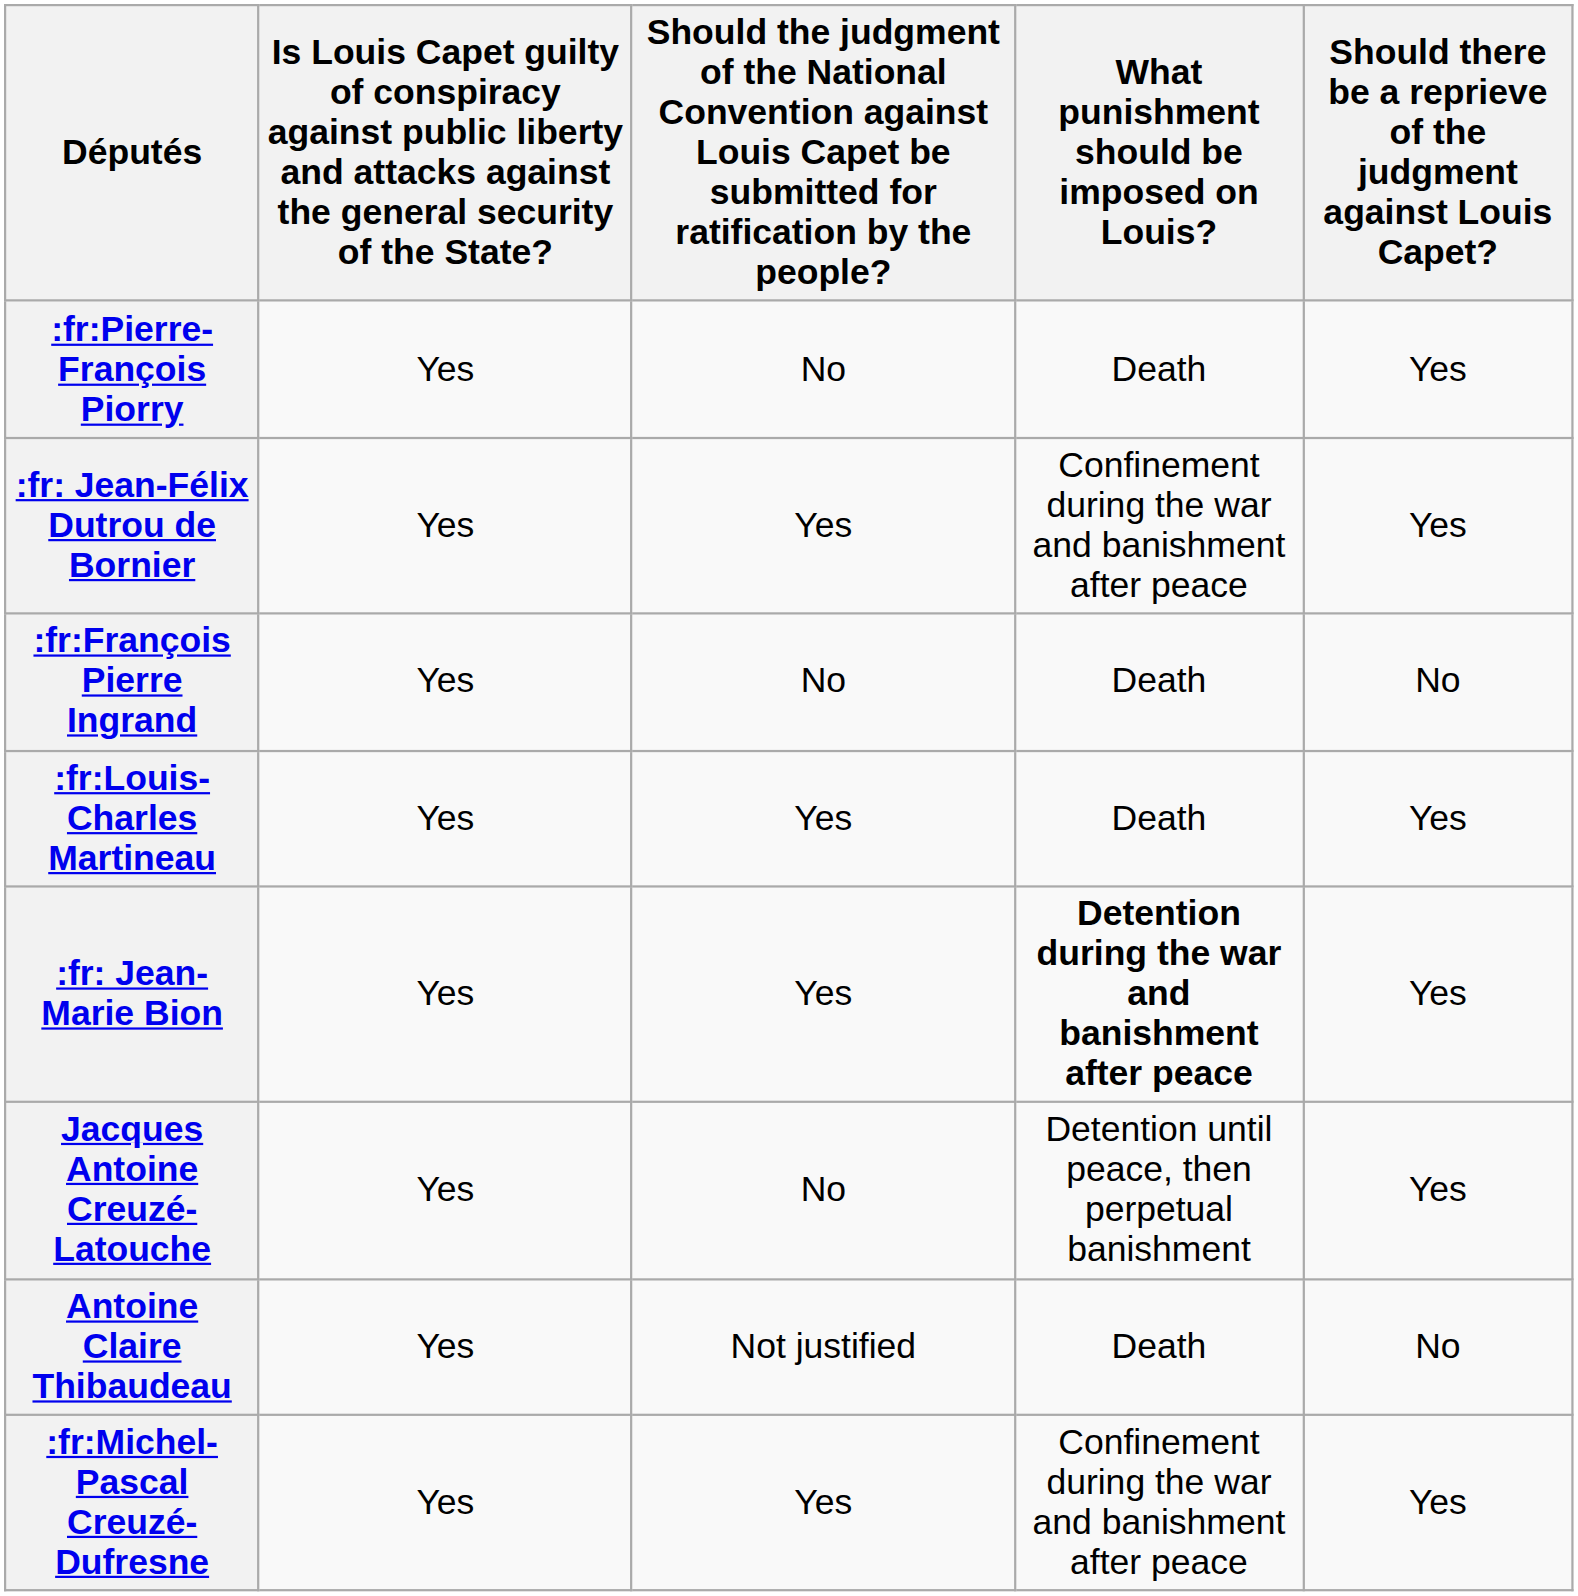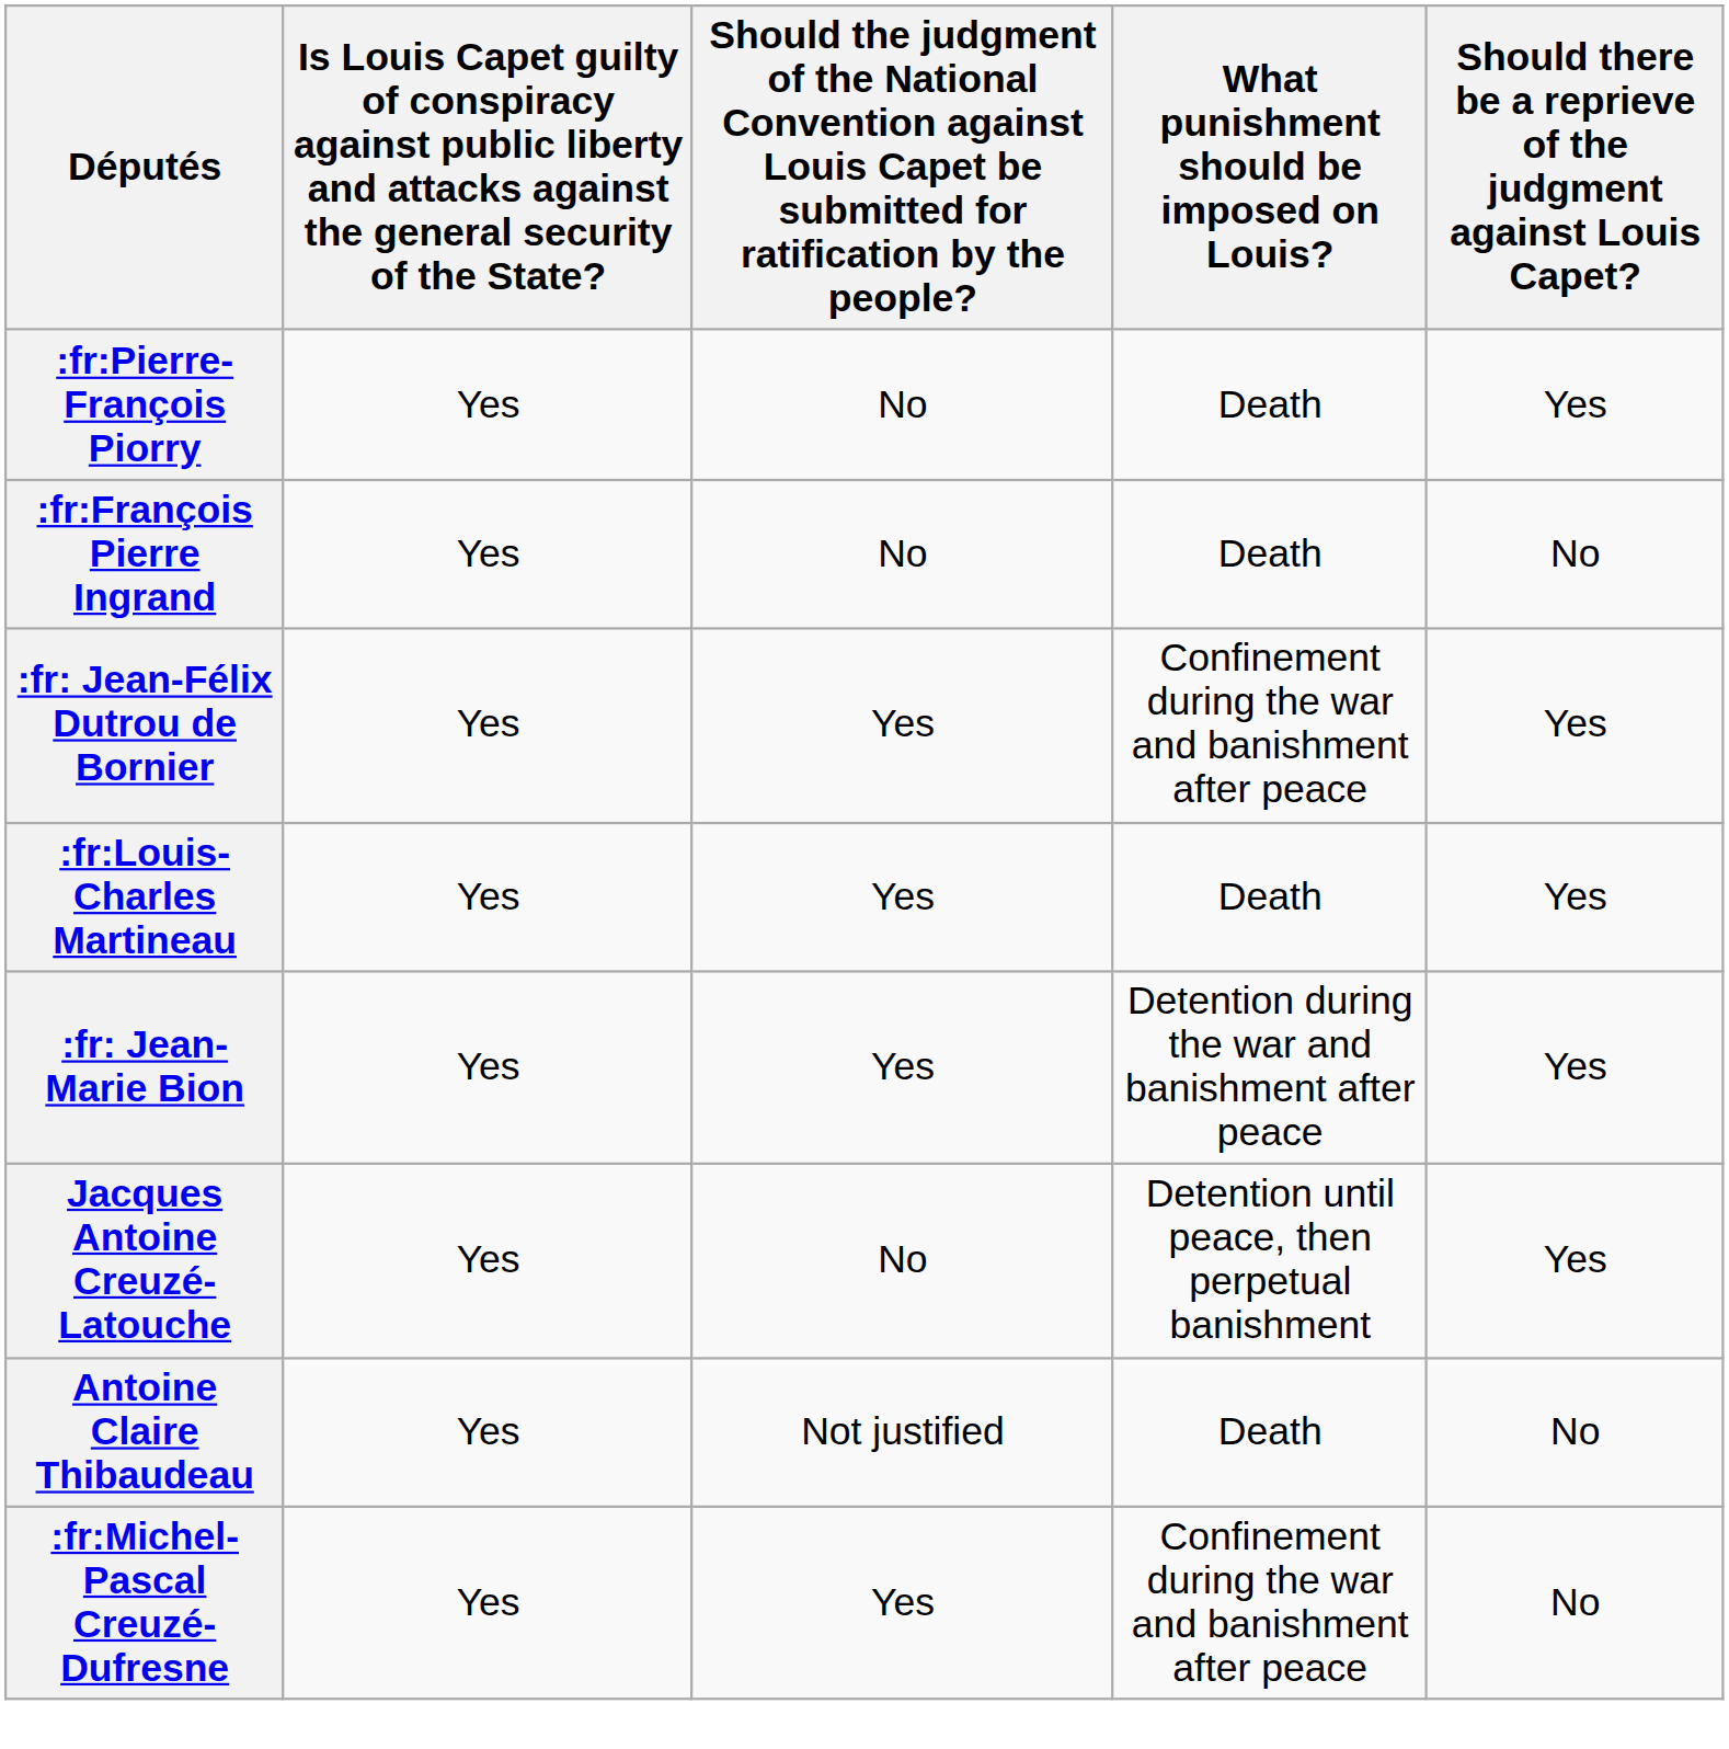rows swapped: :fr:François Pierre Ingrand <-> :fr: Jean-Félix Dutrou de Bornier
:fr: Jean-Marie Bion | What punishment should be imposed on Louis?: bold -> normal
:fr:Michel-Pascal Creuzé-Dufresne | column 5: Yes -> No
